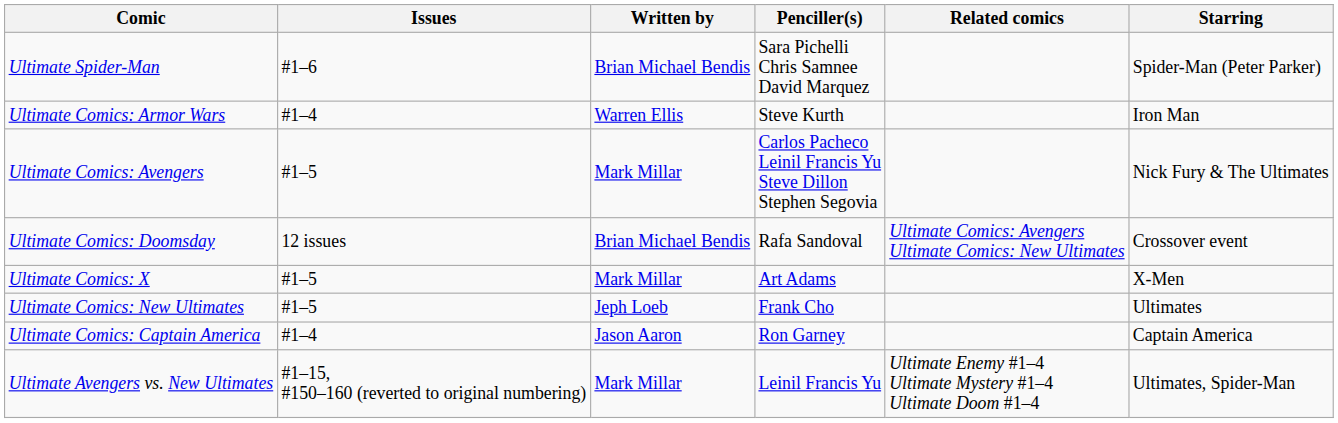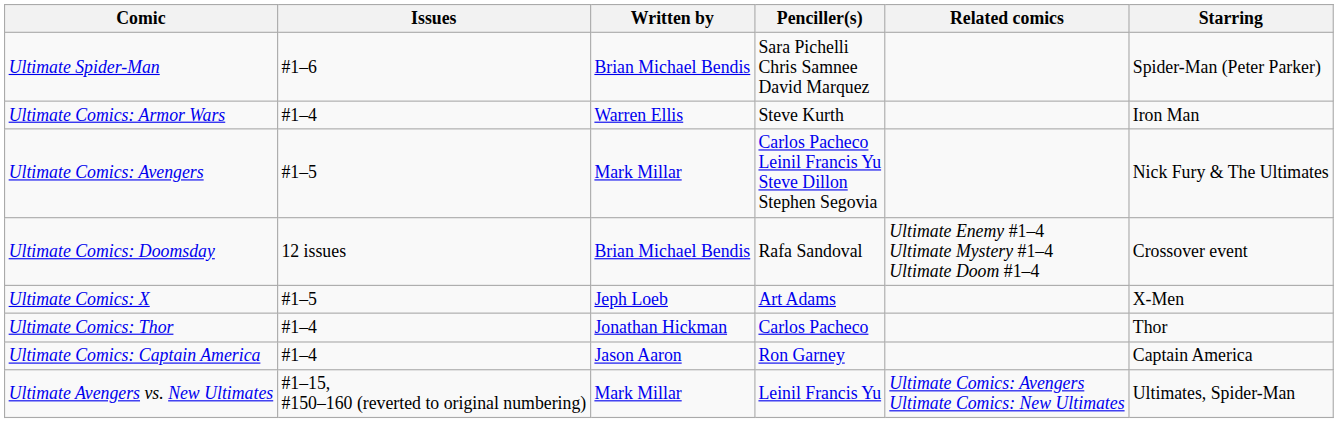Ultimate Comics: Doomsday | Related comics: Ultimate Comics: Avengers Ultimate Comics: New Ultimates -> Ultimate Enemy #1–4 Ultimate Mystery #1–4 Ultimate Doom #1–4
Ultimate Comics: X | Written by: Mark Millar -> Jeph Loeb
- row: Ultimate Comics: New Ultimates | #1–5 | Jeph Loeb | Frank Cho | Ultimates
+ row: Ultimate Comics: Thor | #1–4 | Jonathan Hickman | Carlos Pacheco | Thor
Ultimate Avengers vs. New Ultimates | Related comics: Ultimate Enemy #1–4 Ultimate Mystery #1–4 Ultimate Doom #1–4 -> Ultimate Comics: Avengers Ultimate Comics: New Ultimates
